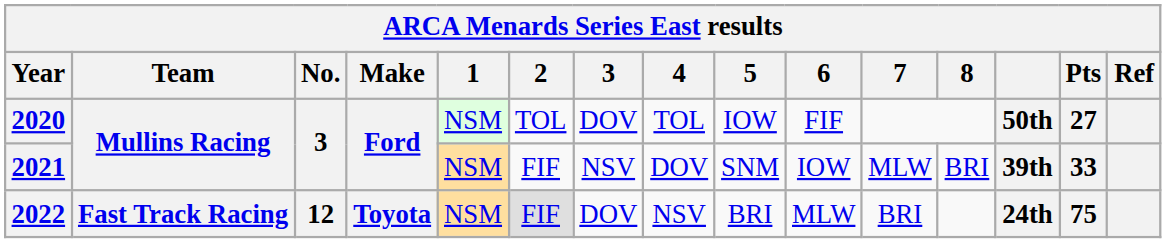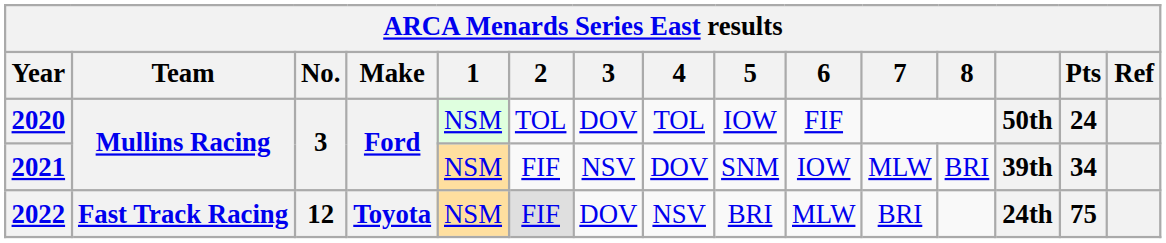2020 | Pts: 27 -> 24
2021 | Pts: 33 -> 34
